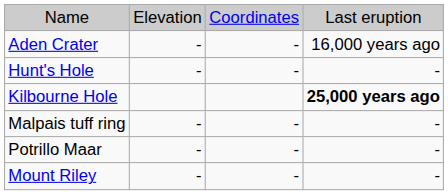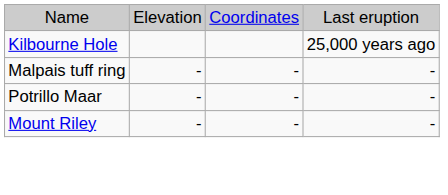- row: Aden Crater | - | - | 16,000 years ago
- row: Hunt's Hole | - | - | -
Kilbourne Hole | column 4: bold -> normal
